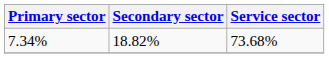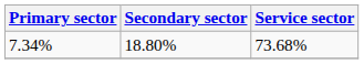7.34% | Secondary sector: 18.82% -> 18.80%
